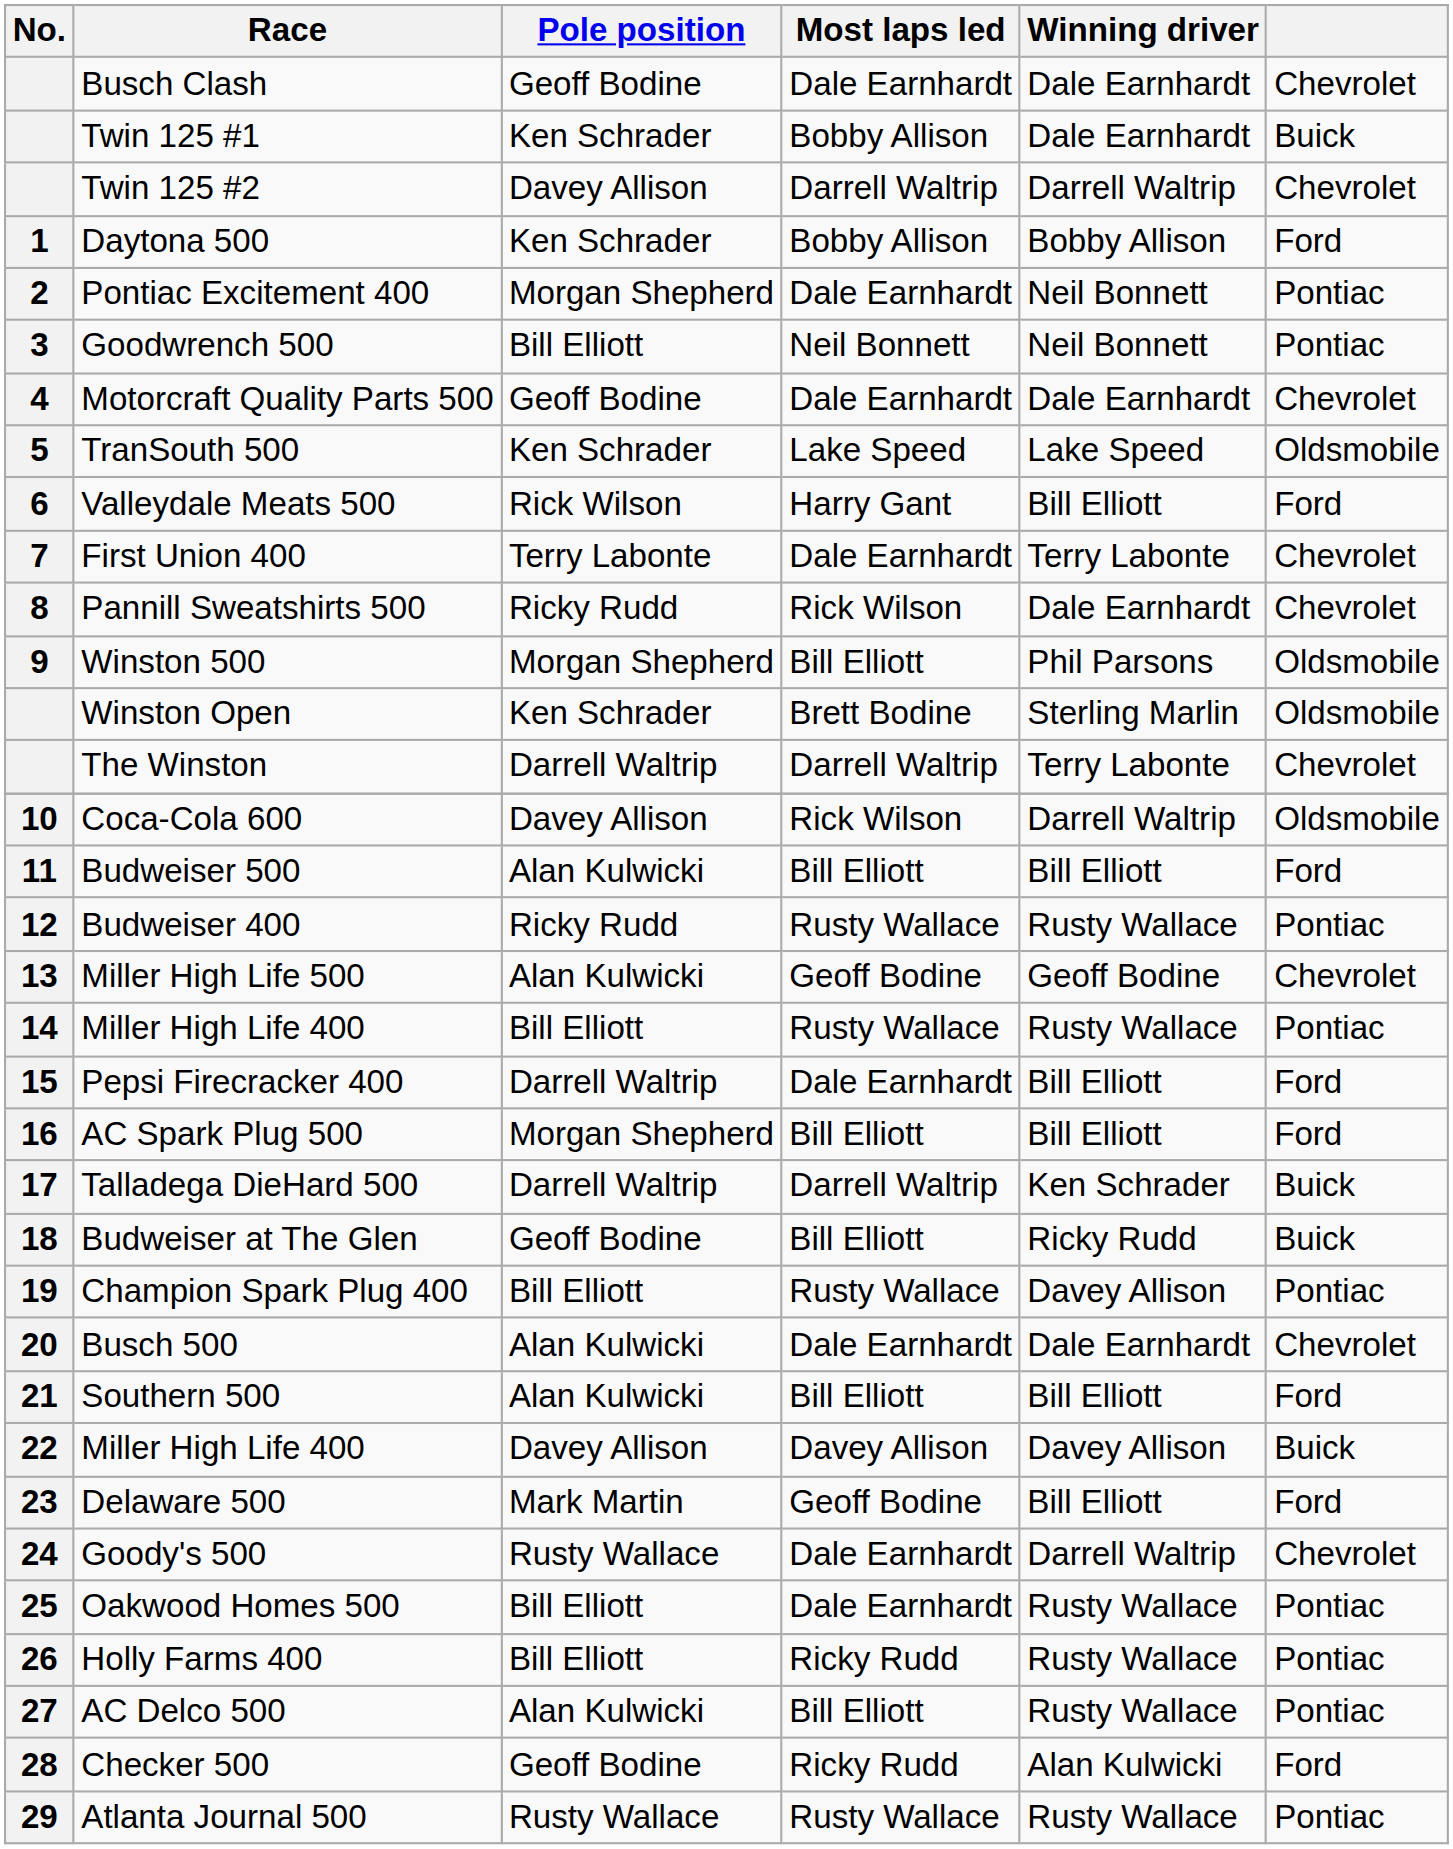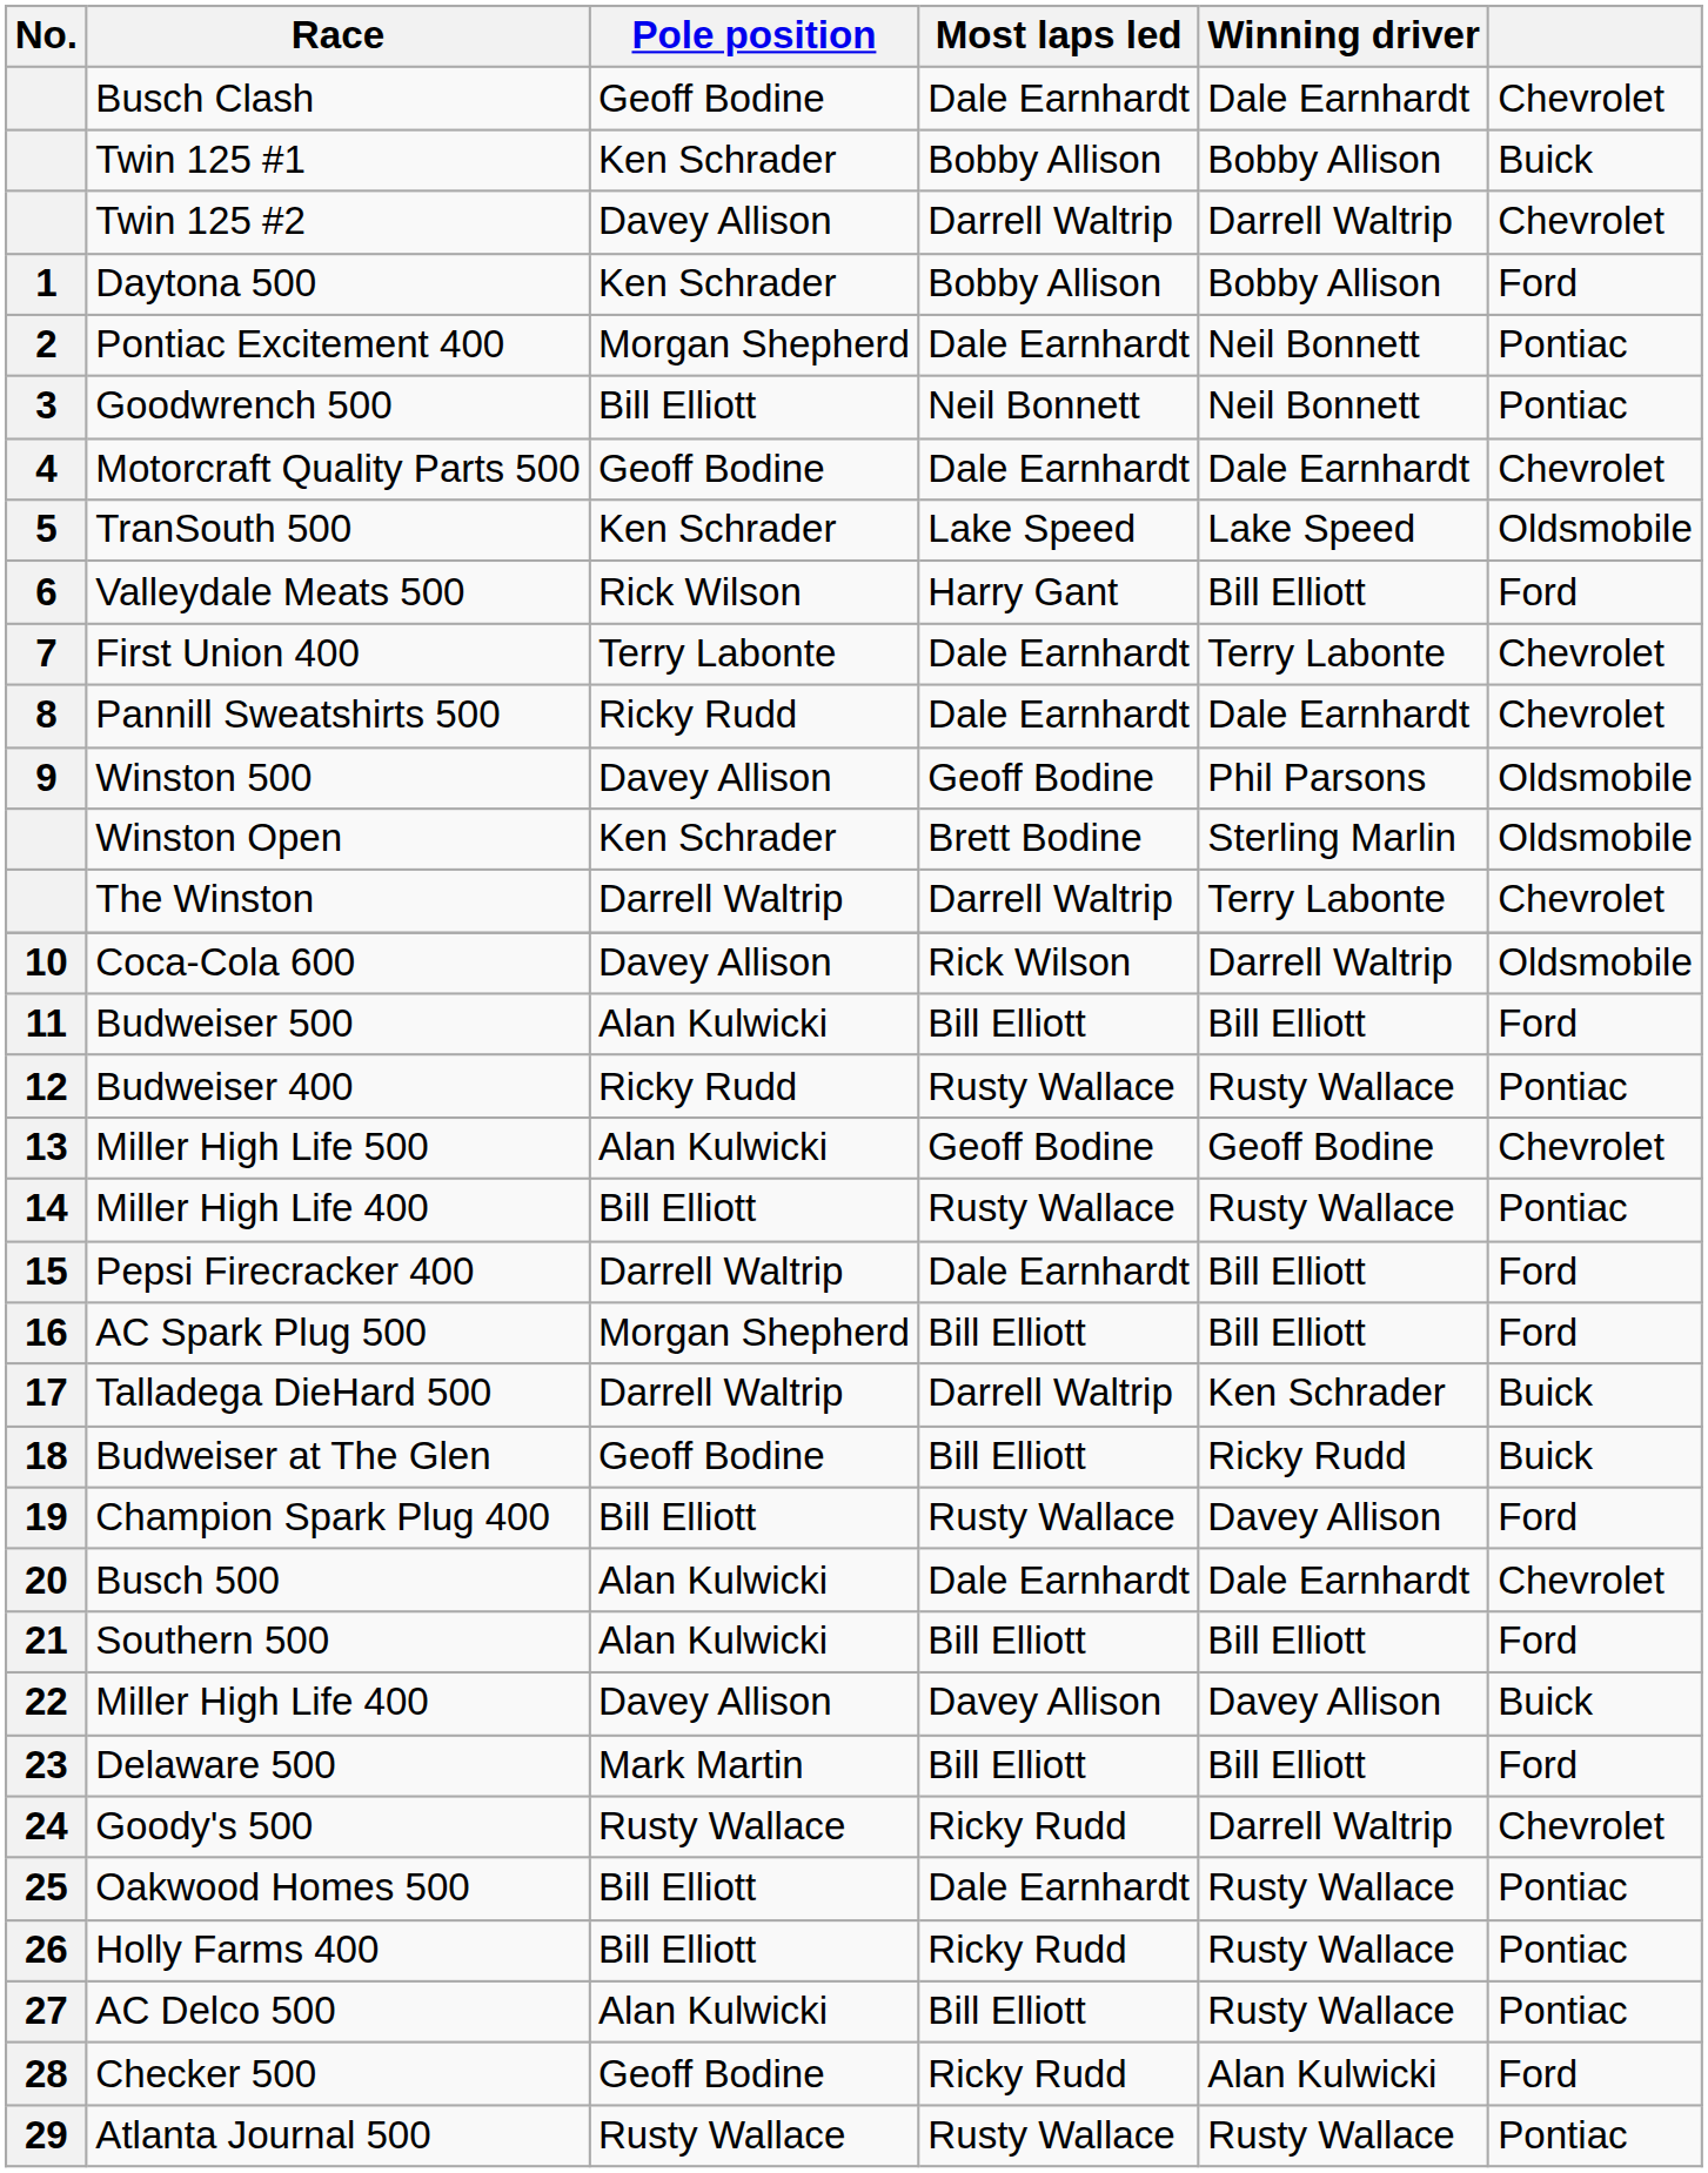Twin 125 #1 | Winning driver: Dale Earnhardt -> Bobby Allison
Pannill Sweatshirts 500 | Most laps led: Rick Wilson -> Dale Earnhardt
Winston 500 | Pole position: Morgan Shepherd -> Davey Allison
Winston 500 | Most laps led: Bill Elliott -> Geoff Bodine
Champion Spark Plug 400 | column 6: Pontiac -> Ford
Delaware 500 | Most laps led: Geoff Bodine -> Bill Elliott
Goody's 500 | Most laps led: Dale Earnhardt -> Ricky Rudd
